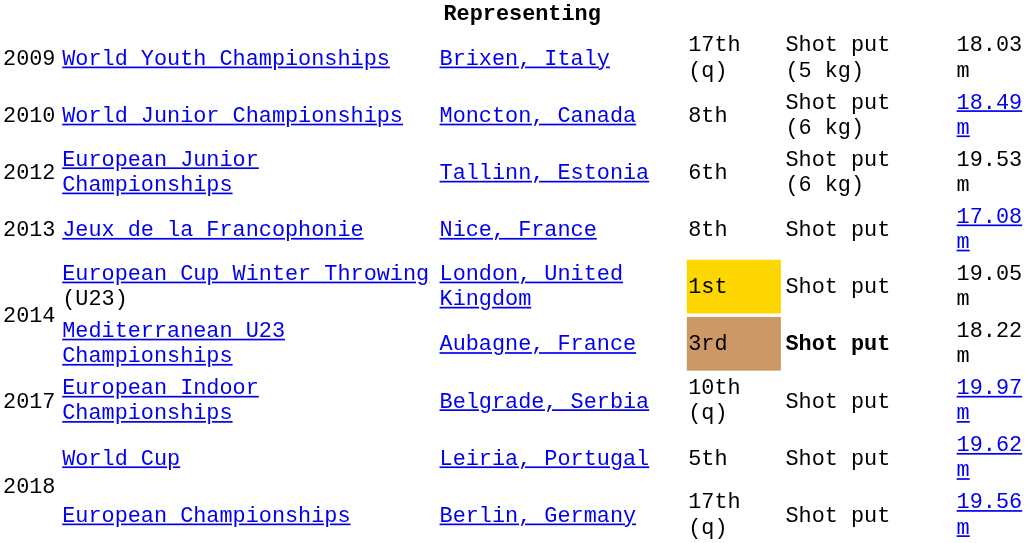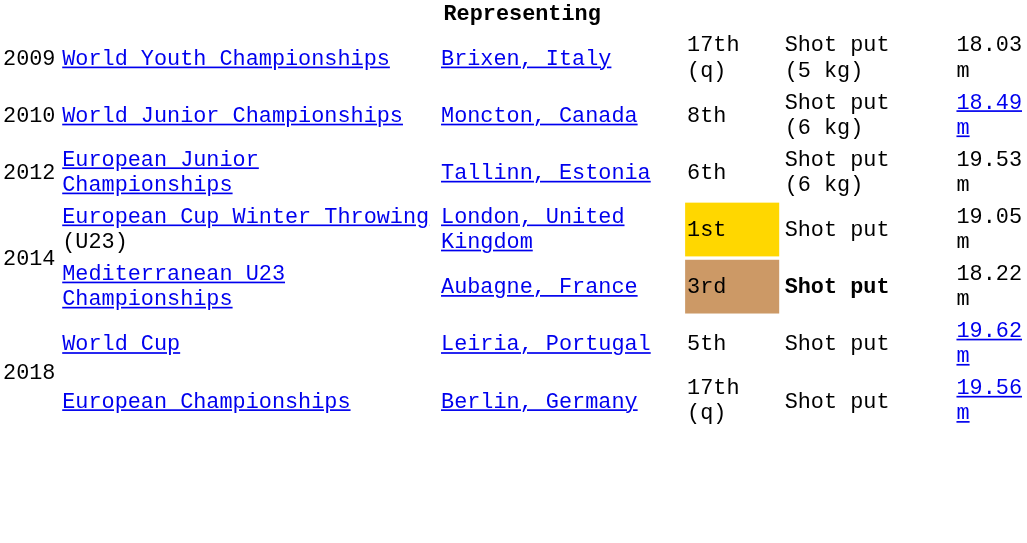- row: 2013 | Jeux de la Francophonie | Nice, France | 8th | Shot put | 17.08 m
- row: 2017 | European Indoor Championships | Belgrade, Serbia | 10th (q) | Shot put | 19.97 m
